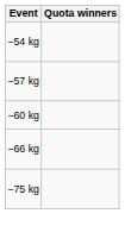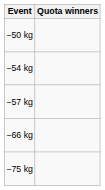+ row: −50 kg
- row: −60 kg
